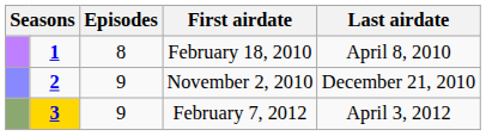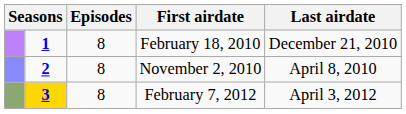February 18, 2010 | Last airdate: April 8, 2010 -> December 21, 2010
November 2, 2010 | Episodes: 9 -> 8
November 2, 2010 | Last airdate: December 21, 2010 -> April 8, 2010
February 7, 2012 | Episodes: 9 -> 8
